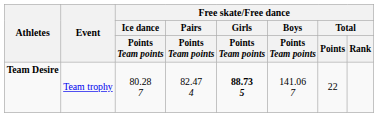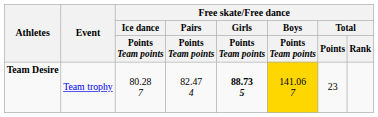Team Desire | Free skate/Free dance / Boys / Points Team points: no background -> gold background
Team Desire | Free skate/Free dance / Total / Points: 22 -> 23
